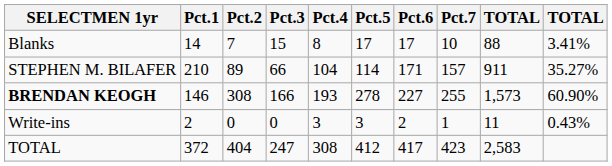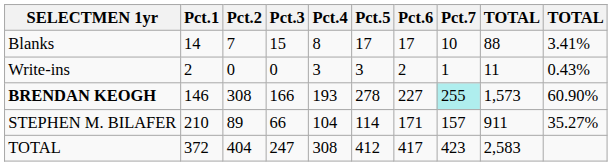rows swapped: STEPHEN M. BILAFER <-> Write-ins
BRENDAN KEOGH | Pct.7: no background -> paleturquoise background
